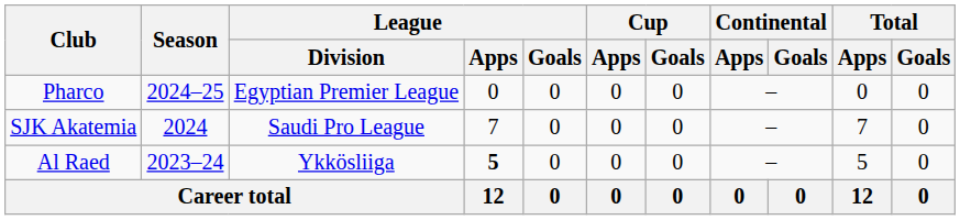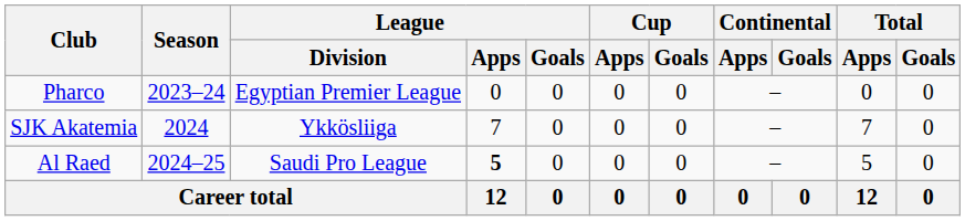Pharco | Season: 2024–25 -> 2023–24
SJK Akatemia | League / Division: Saudi Pro League -> Ykkösliiga
Al Raed | Season: 2023–24 -> 2024–25
Al Raed | League / Division: Ykkösliiga -> Saudi Pro League
